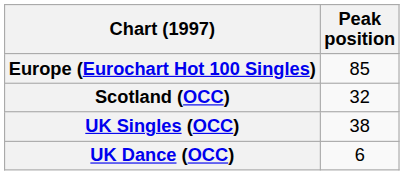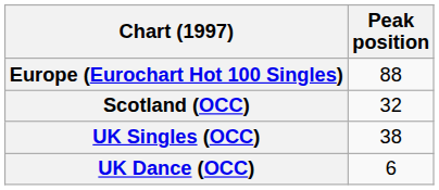Europe (Eurochart Hot 100 Singles) | Peak position: 85 -> 88
